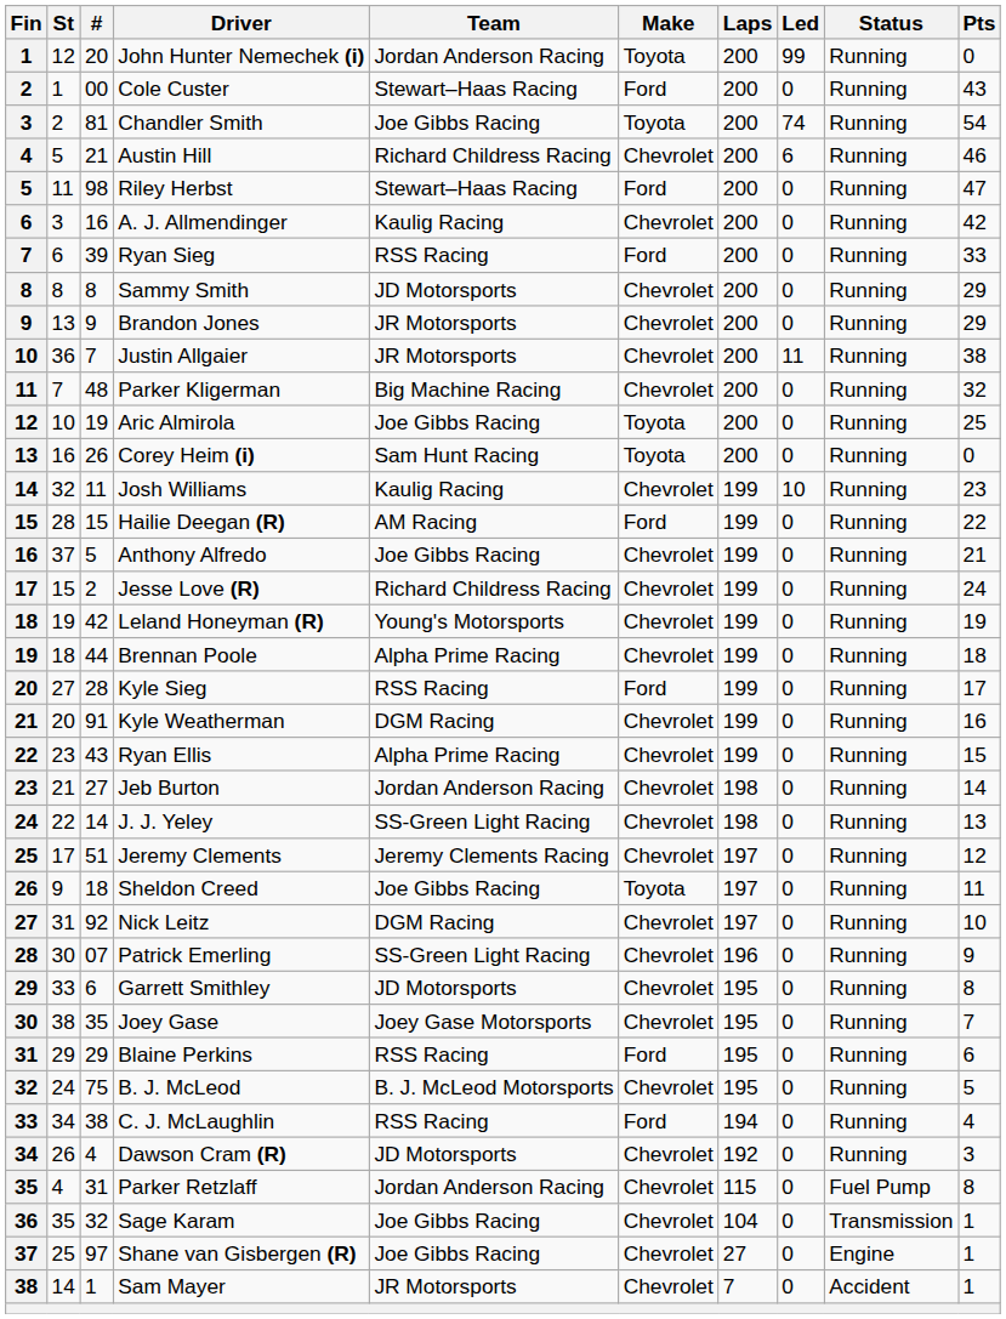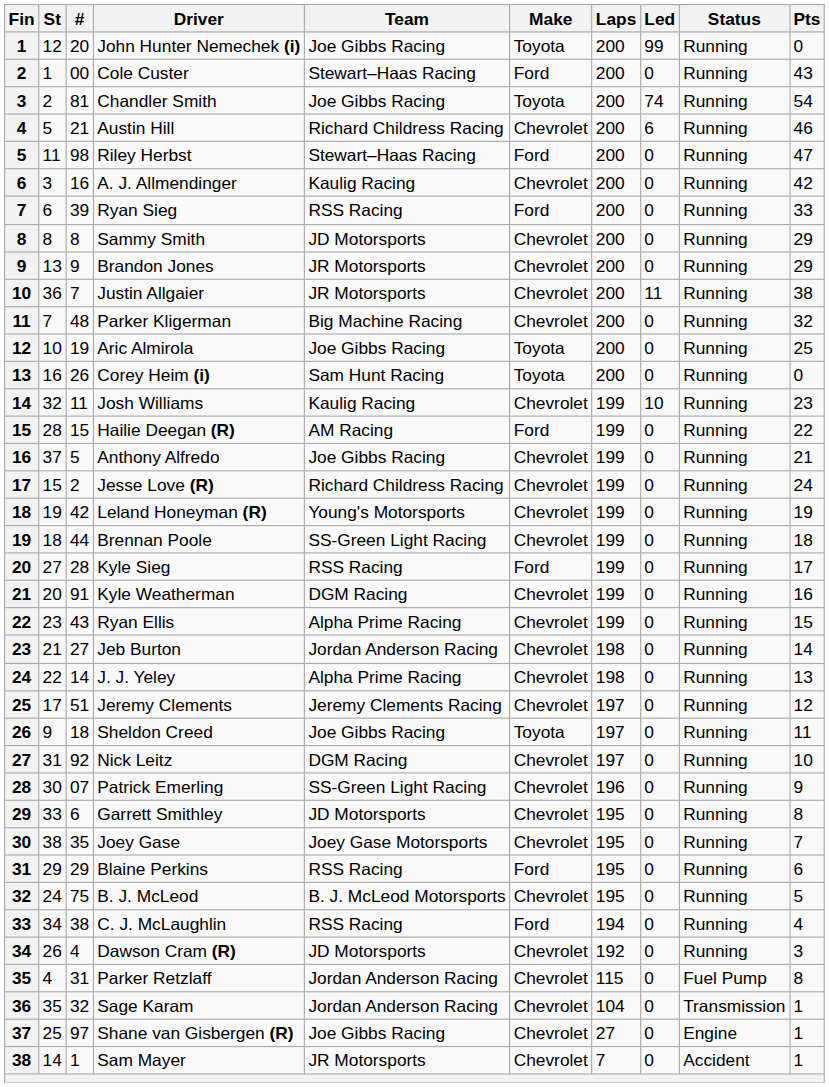John Hunter Nemechek (i) | Team: Jordan Anderson Racing -> Joe Gibbs Racing
Brennan Poole | Team: Alpha Prime Racing -> SS-Green Light Racing
J. J. Yeley | Team: SS-Green Light Racing -> Alpha Prime Racing
Sage Karam | Team: Joe Gibbs Racing -> Jordan Anderson Racing
